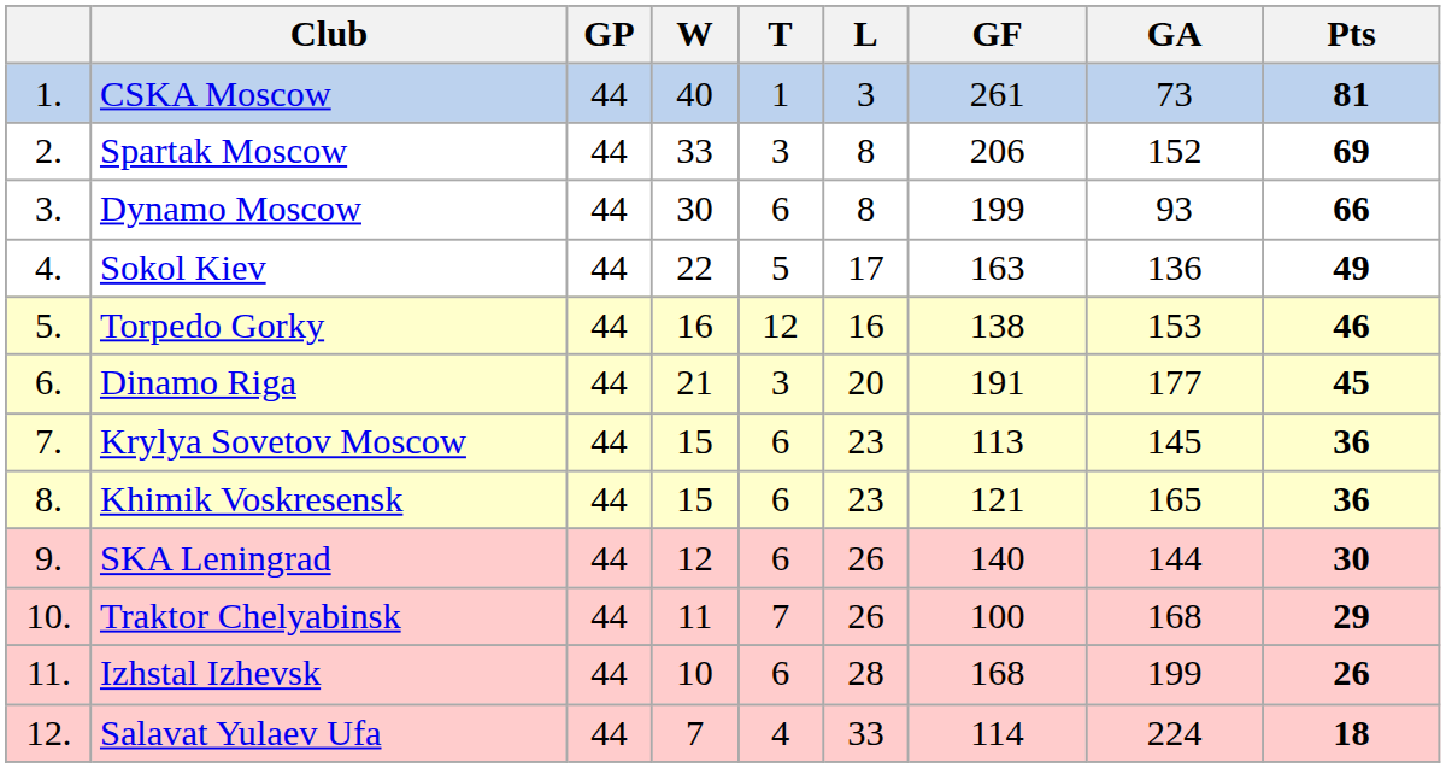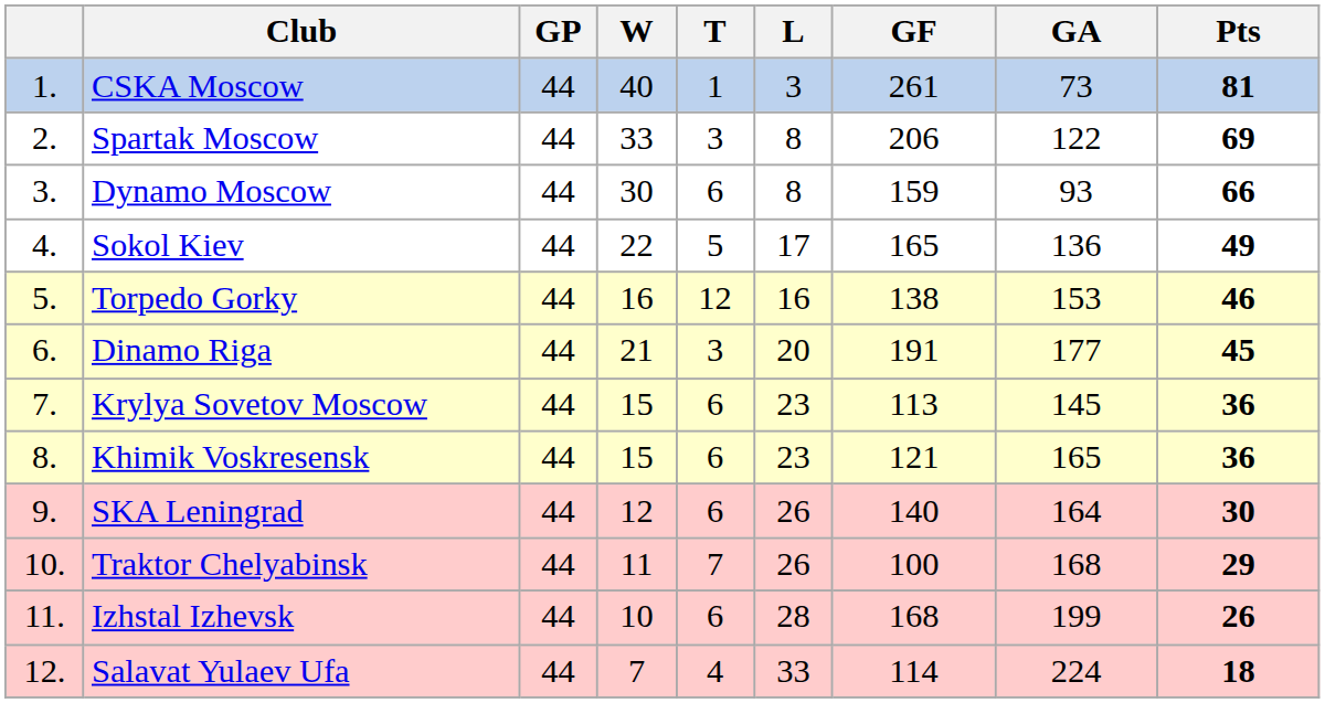Spartak Moscow | GA: 152 -> 122
Dynamo Moscow | GF: 199 -> 159
Sokol Kiev | GF: 163 -> 165
SKA Leningrad | GA: 144 -> 164
